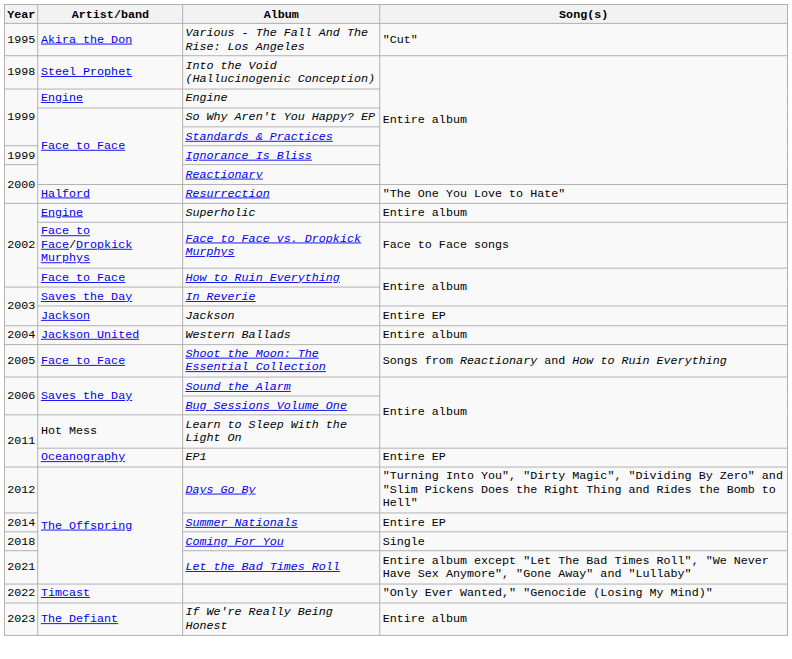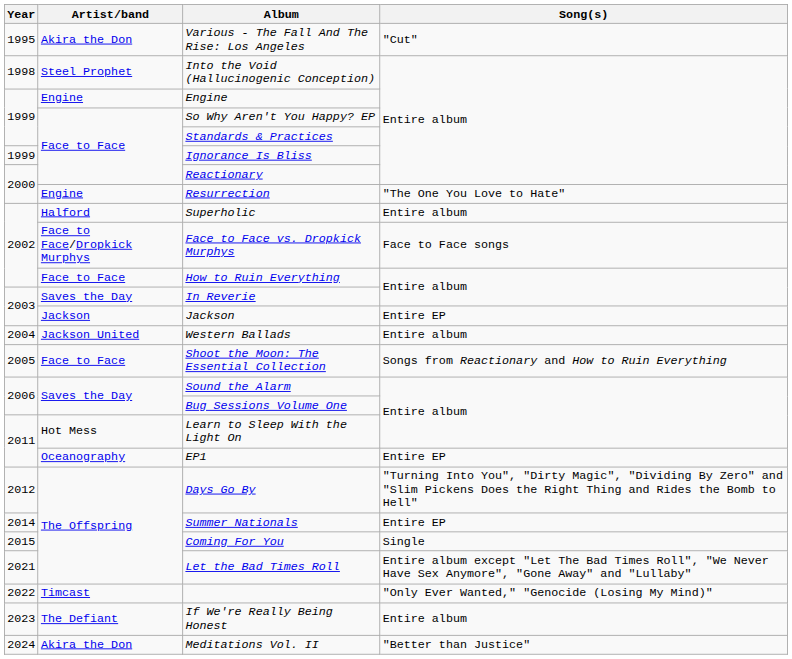Resurrection | Artist/band: Halford -> Engine
Superholic | Artist/band: Engine -> Halford
Coming For You | Year: 2018 -> 2015
+ row: 2024 | Akira the Don | Meditations Vol. II | "Better than Justice"
